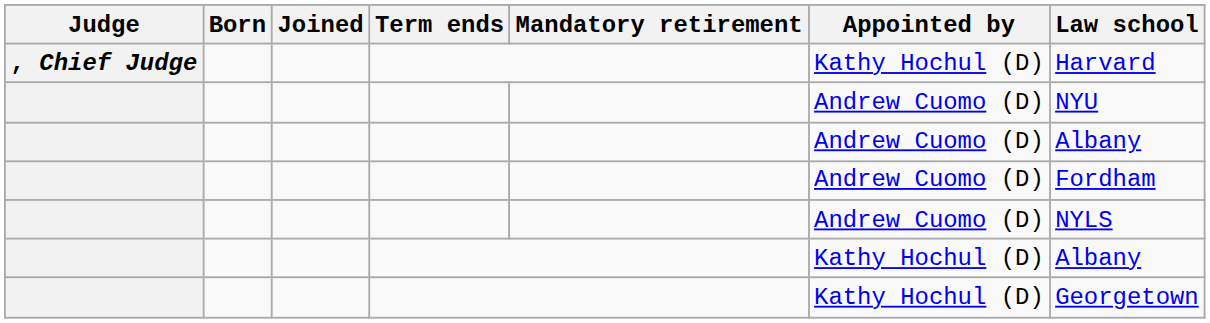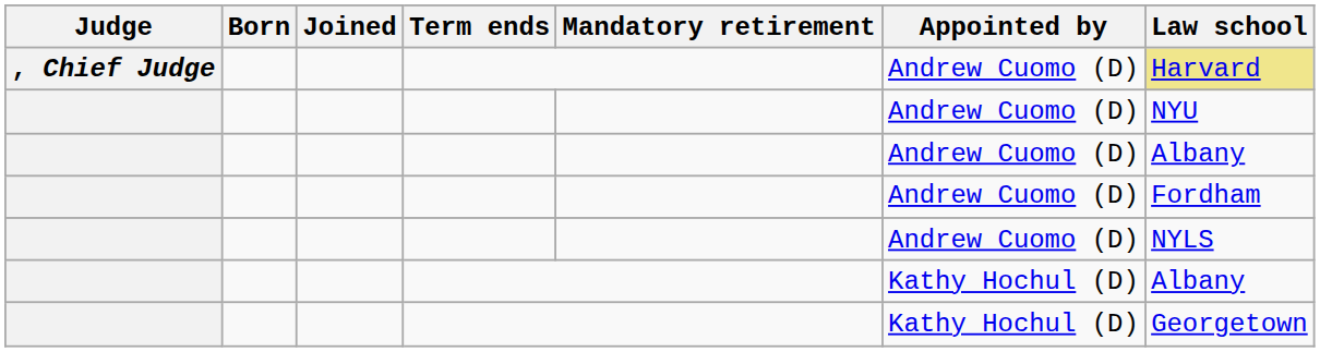, Chief Judge | Appointed by: Kathy Hochul (D) -> Andrew Cuomo (D)
, Chief Judge | Law school: no background -> khaki background
